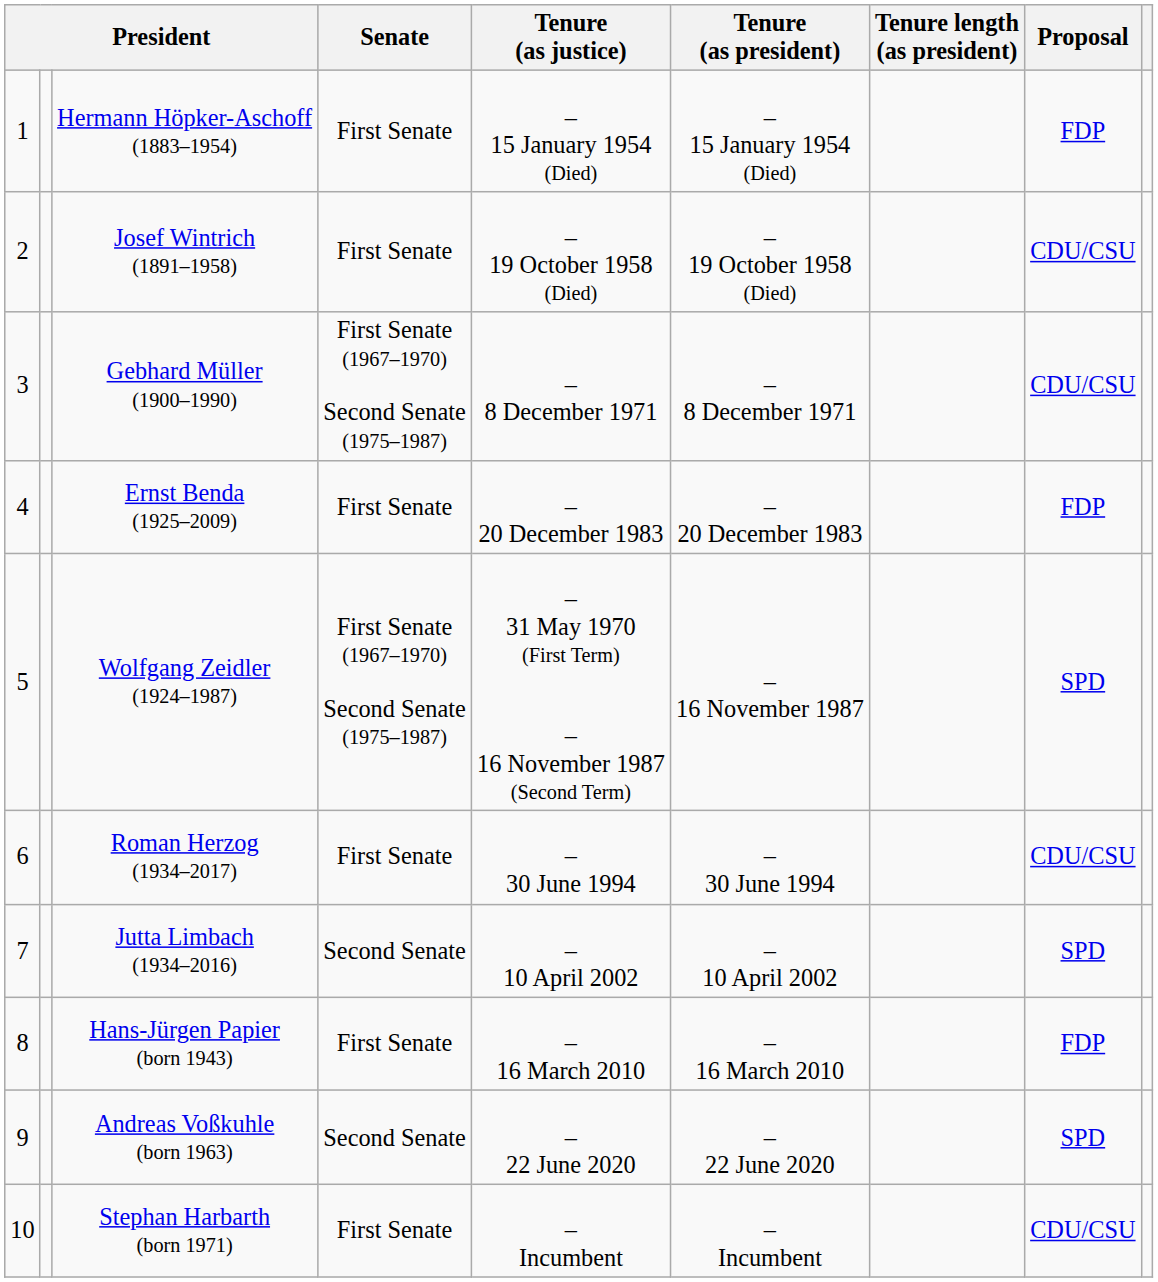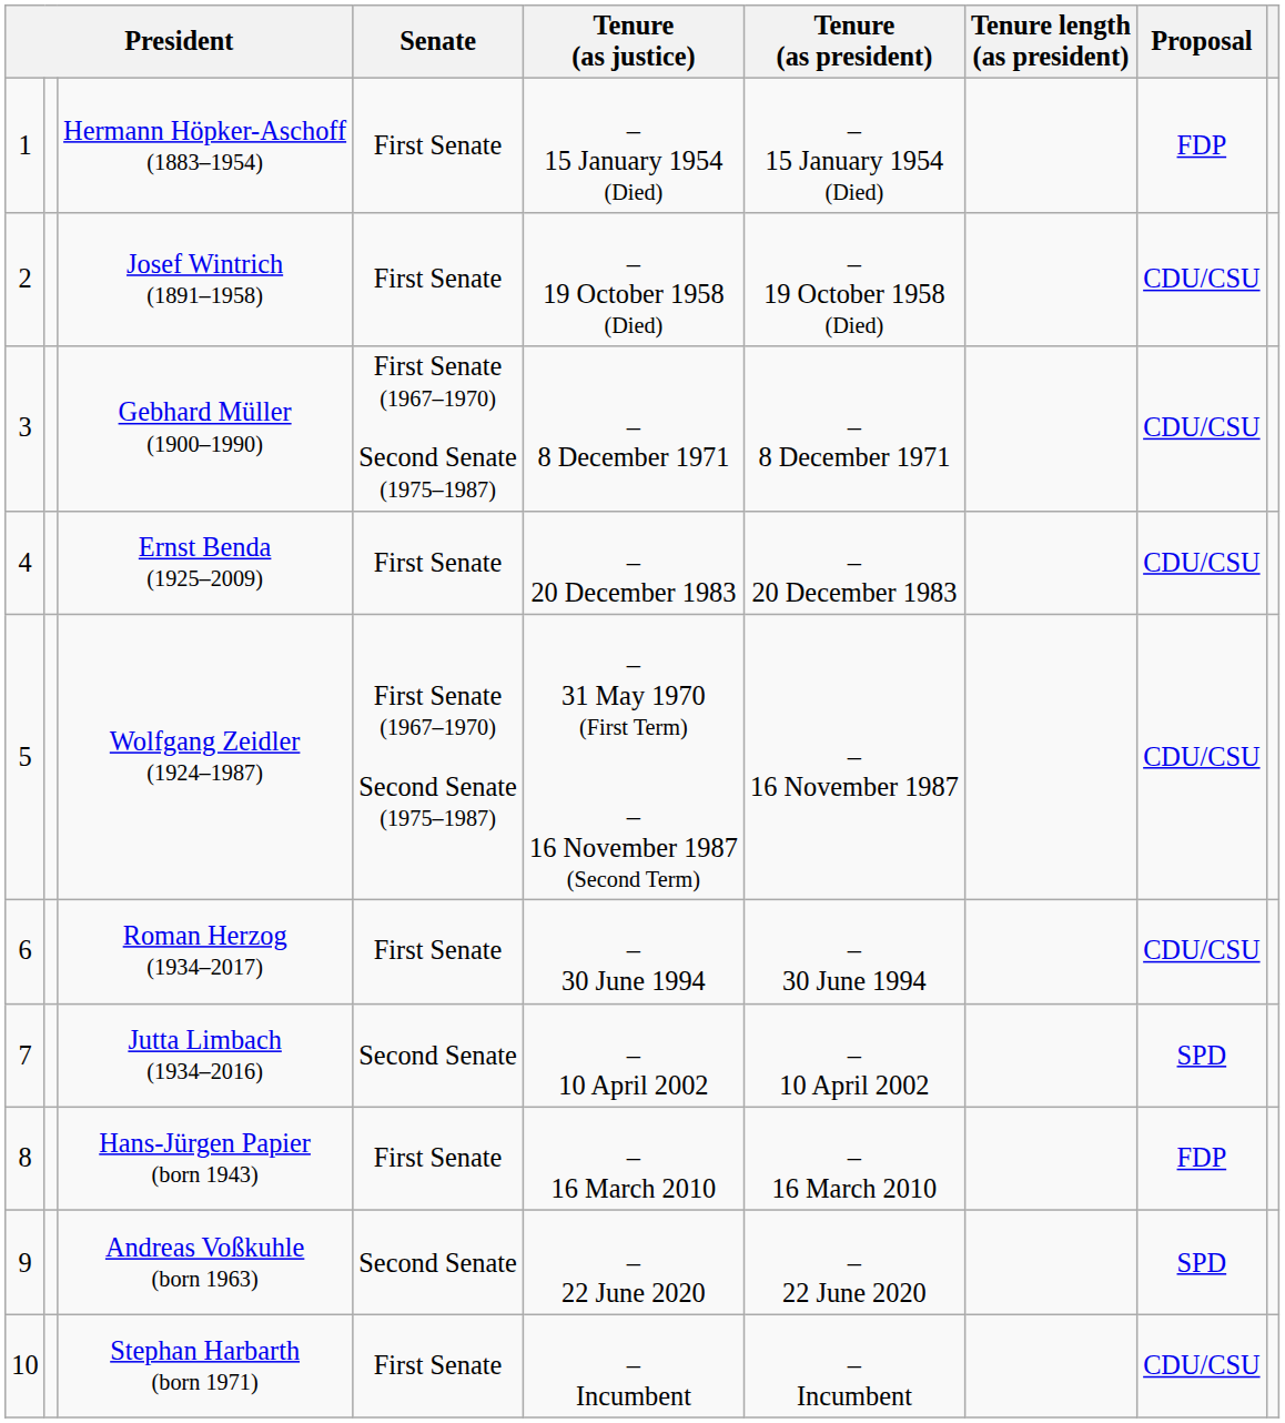Ernst Benda (1925–2009) | Proposal: FDP -> CDU/CSU
Wolfgang Zeidler (1924–1987) | Proposal: SPD -> CDU/CSU
